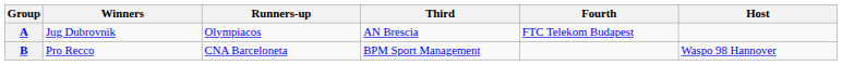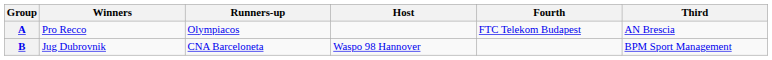columns swapped: Third <-> Host
A | Winners: Jug Dubrovnik -> Pro Recco
B | Winners: Pro Recco -> Jug Dubrovnik
